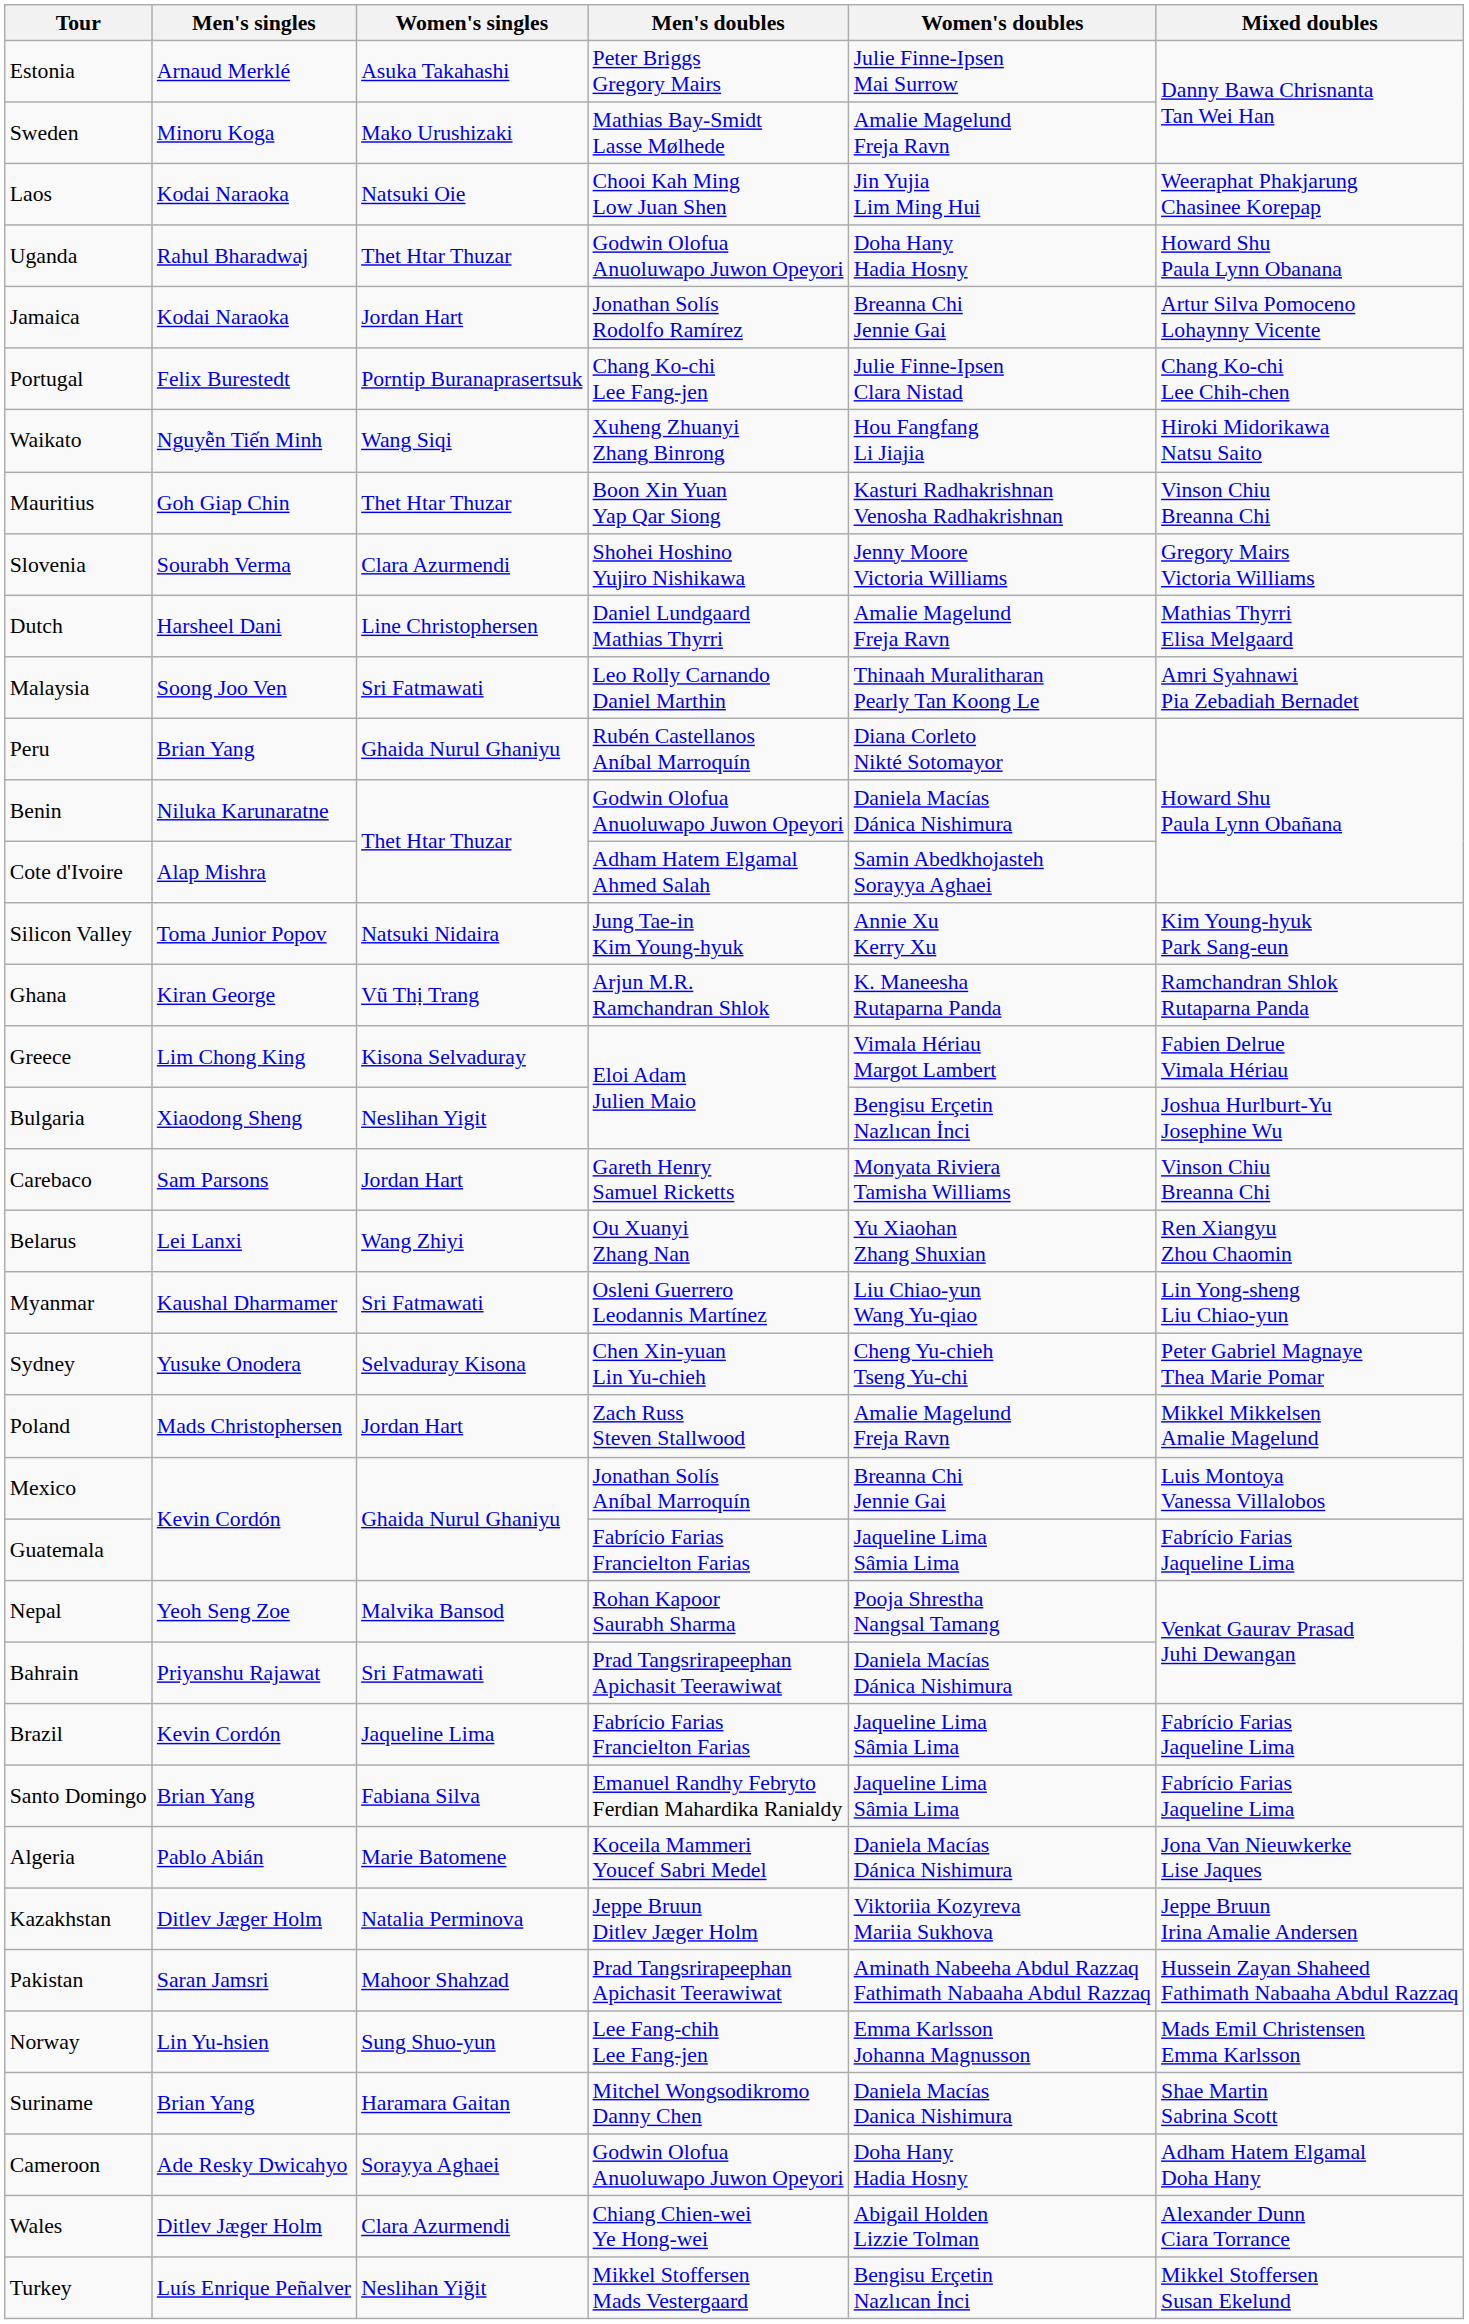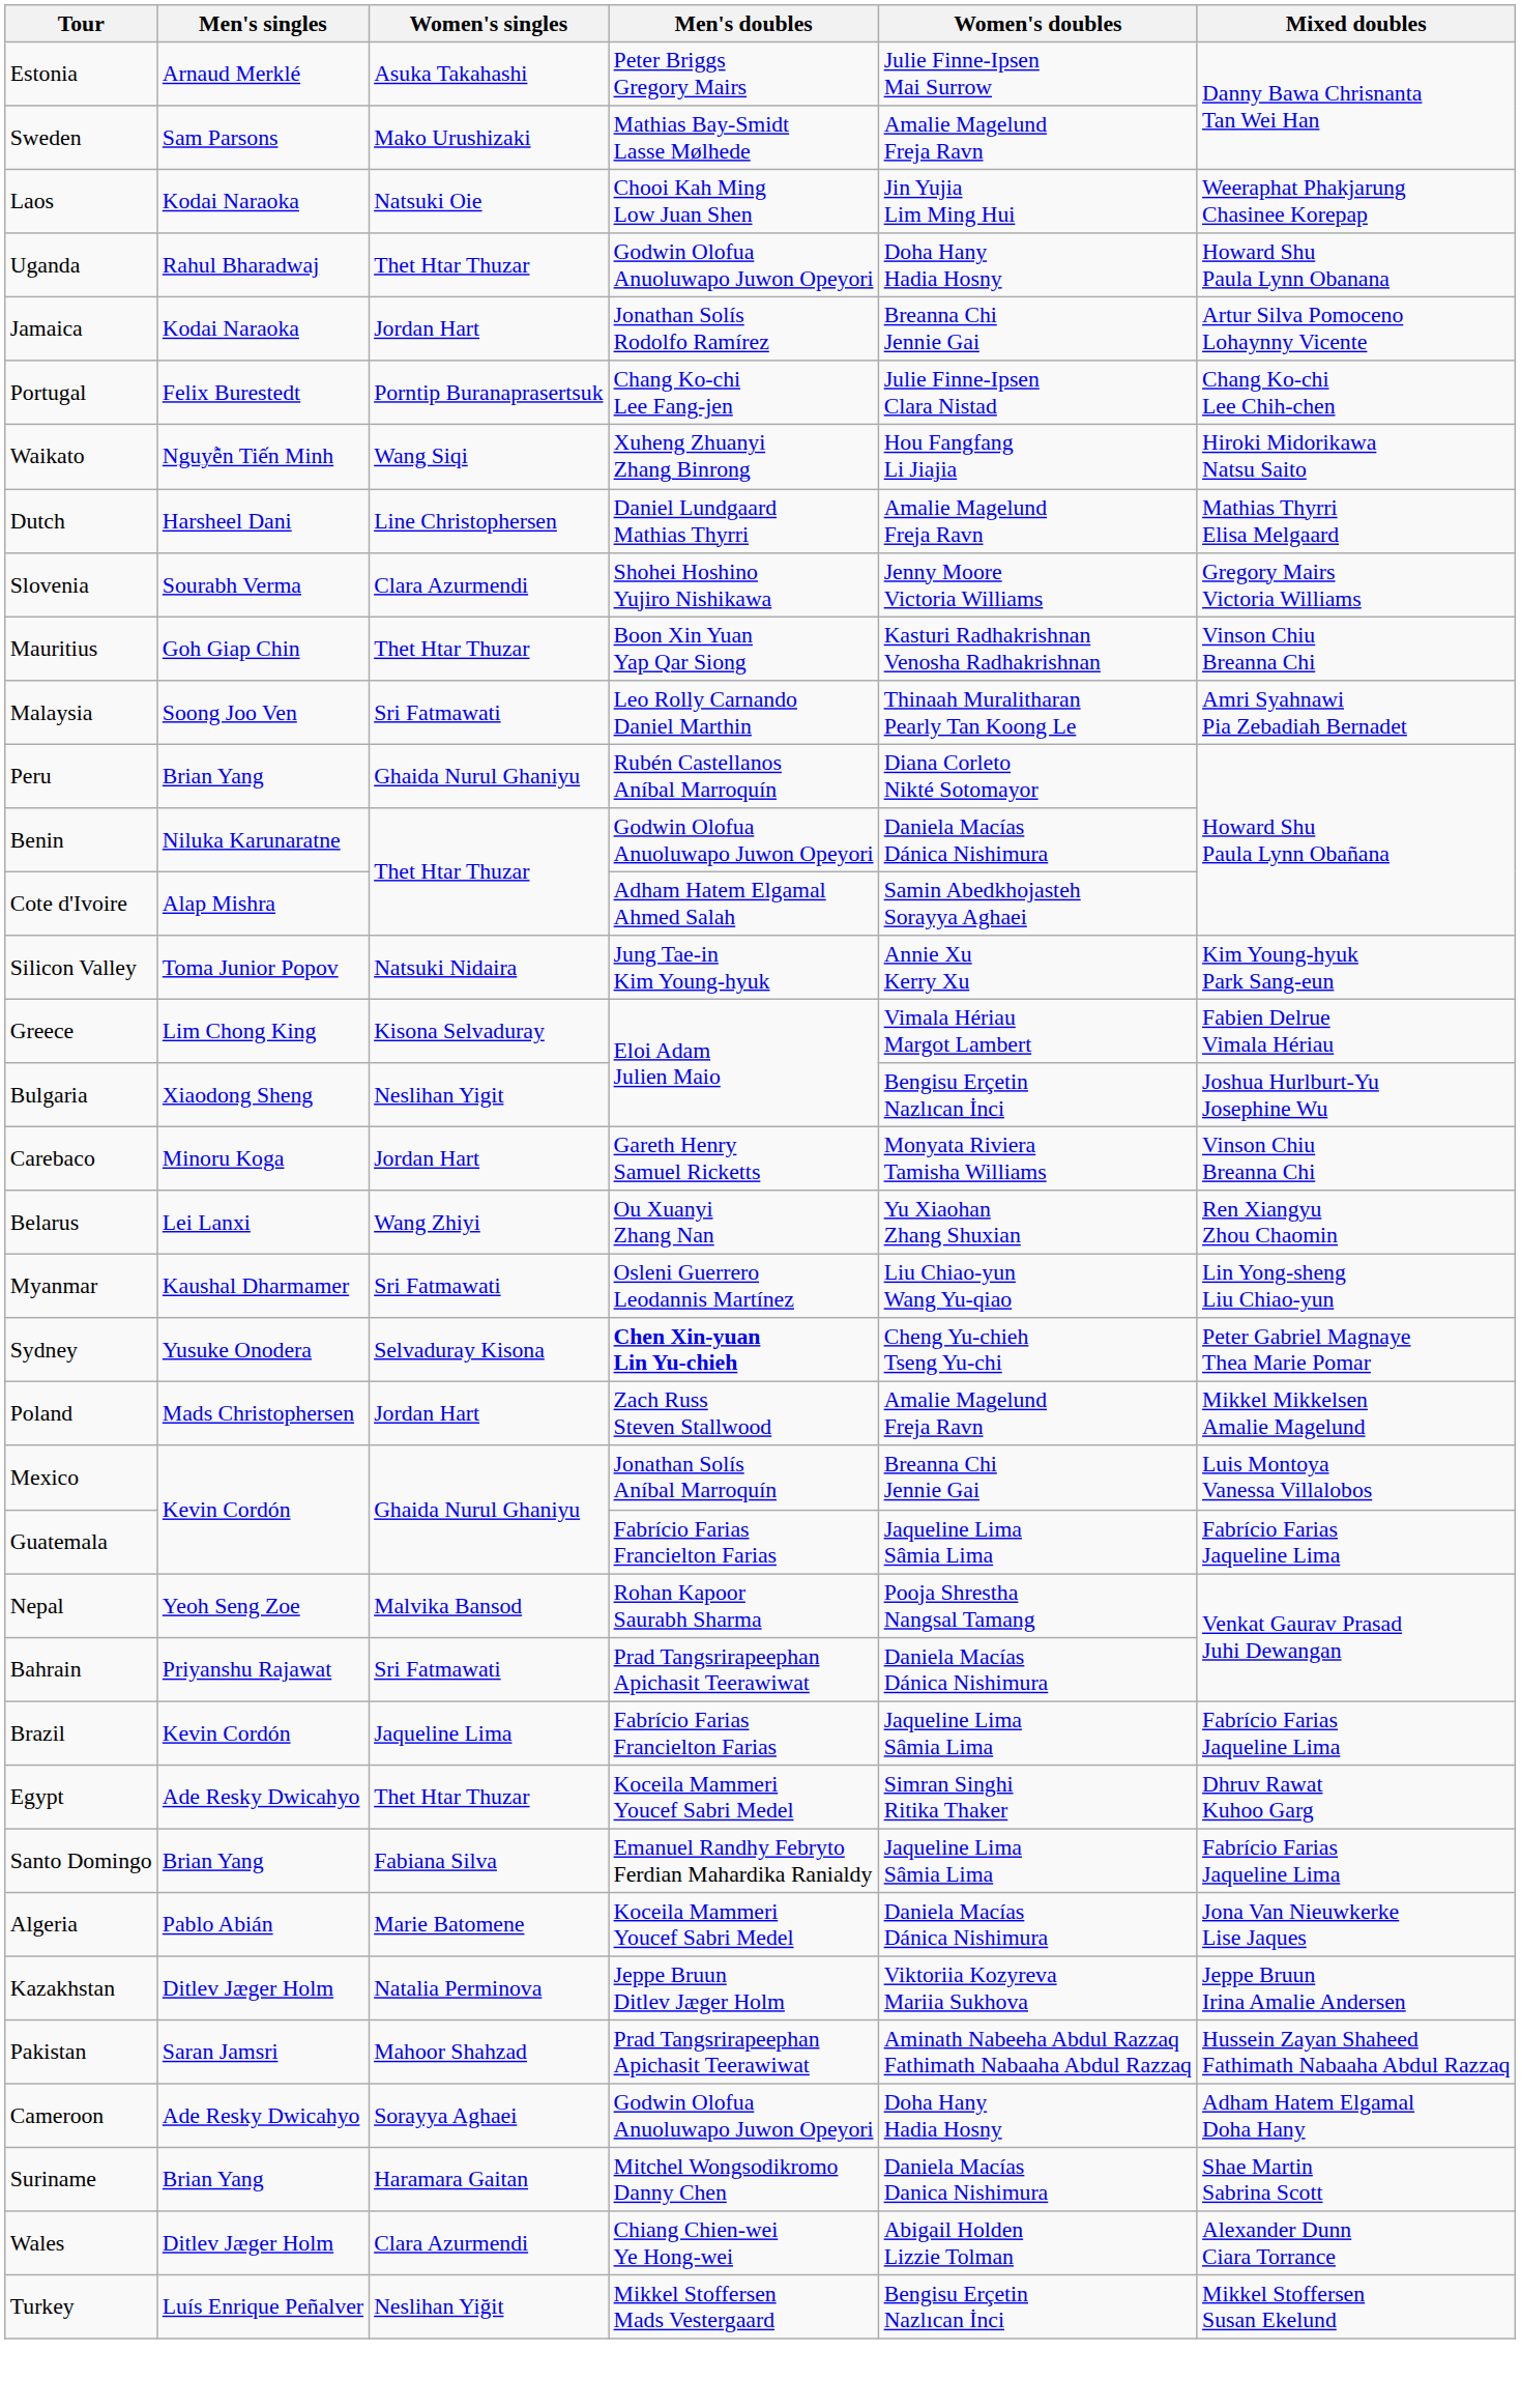Sweden | Men's singles: Minoru Koga -> Sam Parsons
rows swapped: Dutch <-> Mauritius
- row: Ghana | Kiran George | Vũ Thị Trang | Arjun M.R. Ramchandran Shlok | K. Maneesha Rutaparna Panda | Ramchandran Shlok Rutaparna Panda
Carebaco | Men's singles: Sam Parsons -> Minoru Koga
Sydney | Men's doubles: normal -> bold
+ row: Egypt | Ade Resky Dwicahyo | Thet Htar Thuzar | Koceila Mammeri Youcef Sabri Medel | Simran Singhi Ritika Thaker | Dhruv Rawat Kuhoo Garg
- row: Norway | Lin Yu-hsien | Sung Shuo-yun | Lee Fang-chih Lee Fang-jen | Emma Karlsson Johanna Magnusson | Mads Emil Christensen Emma Karlsson
rows swapped: Suriname <-> Cameroon
